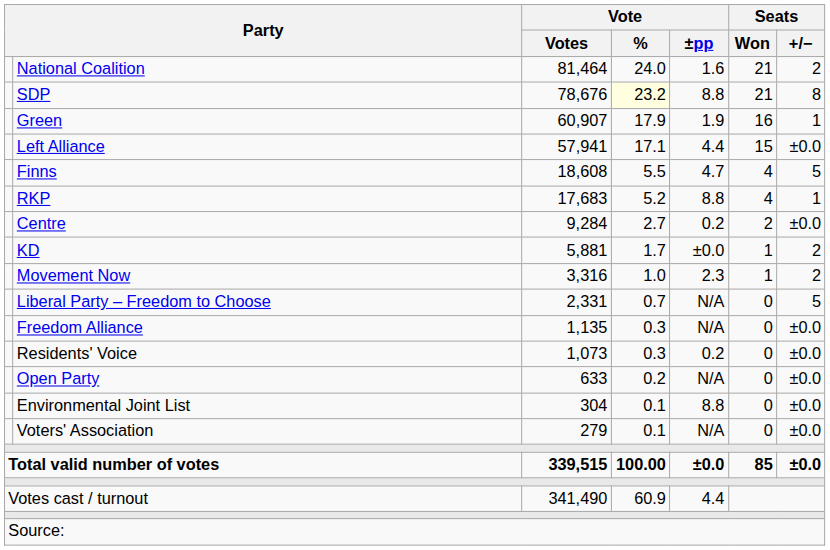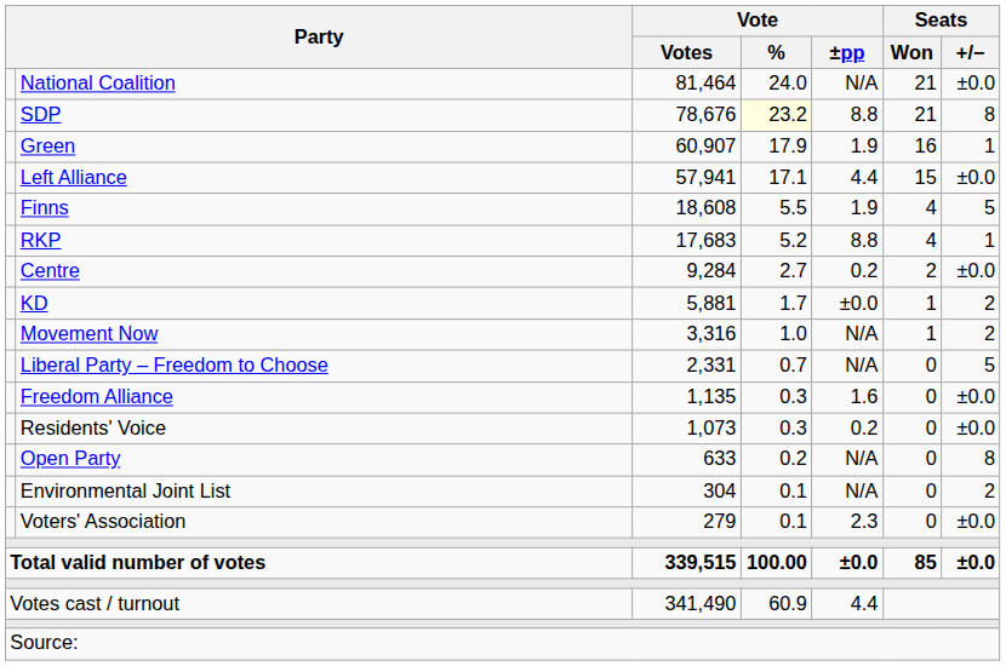National Coalition | Vote / ±pp: 1.6 -> N/A
National Coalition | Seats / +/−: 2 -> ±0.0
Finns | Vote / ±pp: 4.7 -> 1.9
Movement Now | Vote / ±pp: 2.3 -> N/A
Freedom Alliance | Vote / ±pp: N/A -> 1.6
Open Party | Seats / +/−: ±0.0 -> 8
Environmental Joint List | Vote / ±pp: 8.8 -> N/A
Environmental Joint List | Seats / +/−: ±0.0 -> 2
Voters' Association | Vote / ±pp: N/A -> 2.3
